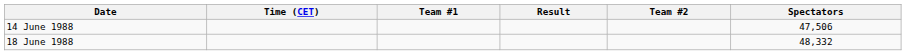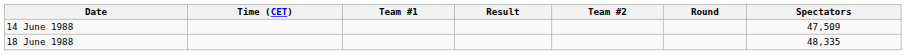+ column: Round
14 June 1988 | Spectators: 47,506 -> 47,509
18 June 1988 | Spectators: 48,332 -> 48,335
